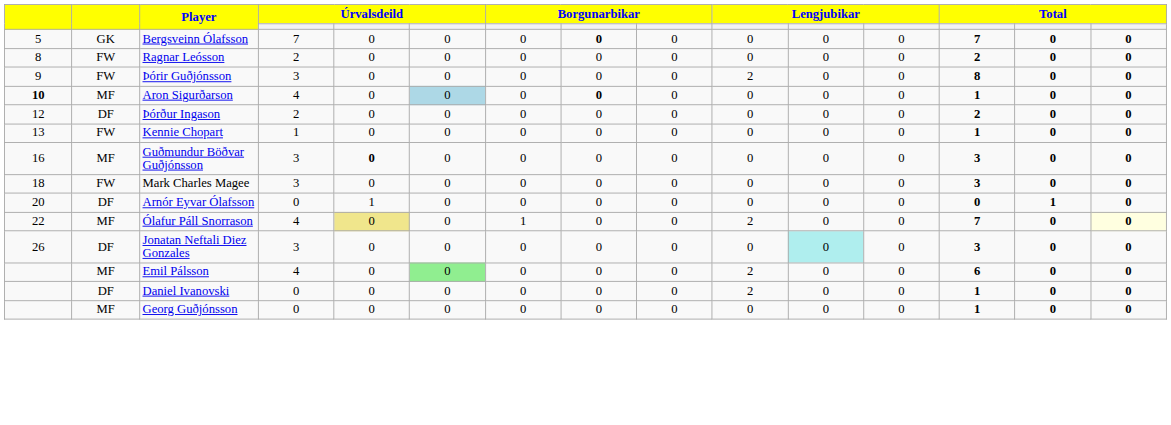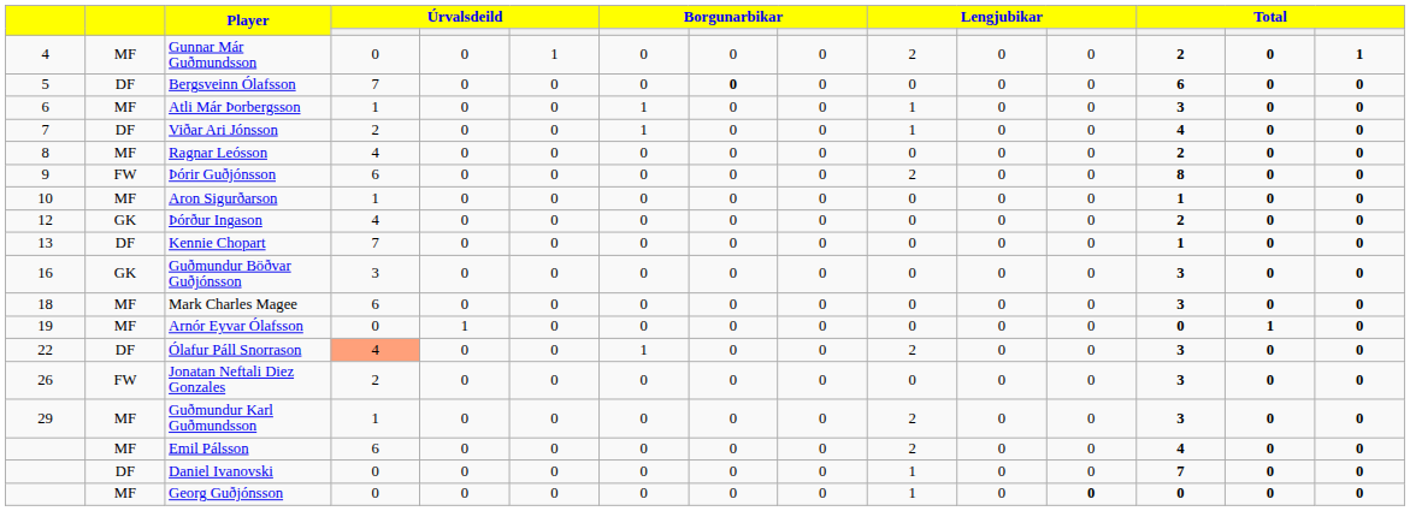+ row: 4 | MF | Gunnar Már Guðmundsson | 0 | 0 | 1 | 0 | 0 | 0 | 2 | 0 | 0 | 2 | 0 | 1
Bergsveinn Ólafsson | column 2: GK -> DF
Bergsveinn Ólafsson | column 13: 7 -> 6
+ row: 6 | MF | Atli Már Þorbergsson | 1 | 0 | 0 | 1 | 0 | 0 | 1 | 0 | 0 | 3 | 0 | 0
+ row: 7 | DF | Viðar Ari Jónsson | 2 | 0 | 0 | 1 | 0 | 0 | 1 | 0 | 0 | 4 | 0 | 0
Ragnar Leósson | column 2: FW -> MF
Ragnar Leósson | column 4: 2 -> 4
Þórir Guðjónsson | column 4: 3 -> 6
Aron Sigurðarson | column 1: bold -> normal
Aron Sigurðarson | column 4: 4 -> 1
Aron Sigurðarson | column 6: lightblue background -> no background
Aron Sigurðarson | column 8: bold -> normal
Þórður Ingason | column 2: DF -> GK
Þórður Ingason | column 4: 2 -> 4
Kennie Chopart | column 2: FW -> DF
Kennie Chopart | column 4: 1 -> 7
Guðmundur Böðvar Guðjónsson | column 2: MF -> GK
Guðmundur Böðvar Guðjónsson | column 5: bold -> normal
Mark Charles Magee | column 2: FW -> MF
Mark Charles Magee | column 4: 3 -> 6
Arnór Eyvar Ólafsson | column 1: 20 -> 19
Arnór Eyvar Ólafsson | column 2: DF -> MF
Ólafur Páll Snorrason | column 2: MF -> DF
Ólafur Páll Snorrason | column 4: no background -> lightsalmon background
Ólafur Páll Snorrason | column 5: khaki background -> no background
Ólafur Páll Snorrason | column 13: 7 -> 3
Ólafur Páll Snorrason | column 15: lightyellow background -> no background
Jonatan Neftali Diez Gonzales | column 2: DF -> FW
Jonatan Neftali Diez Gonzales | column 4: 3 -> 2
Jonatan Neftali Diez Gonzales | column 11: paleturquoise background -> no background
+ row: 29 | MF | Guðmundur Karl Guðmundsson | 1 | 0 | 0 | 0 | 0 | 0 | 2 | 0 | 0 | 3 | 0 | 0
Emil Pálsson | column 4: 4 -> 6
Emil Pálsson | column 6: lightgreen background -> no background
Emil Pálsson | column 13: 6 -> 4
Daniel Ivanovski | column 10: 2 -> 1
Daniel Ivanovski | column 13: 1 -> 7
Georg Guðjónsson | column 10: 0 -> 1
Georg Guðjónsson | column 12: normal -> bold
Georg Guðjónsson | column 13: 1 -> 0
